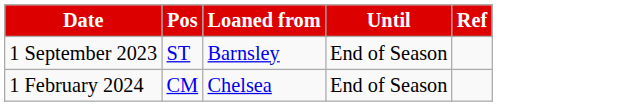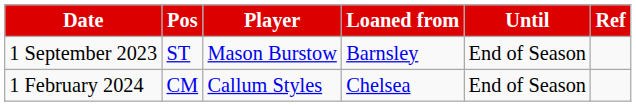+ column: Player | Mason Burstow | Callum Styles
